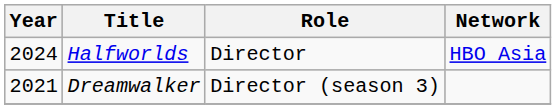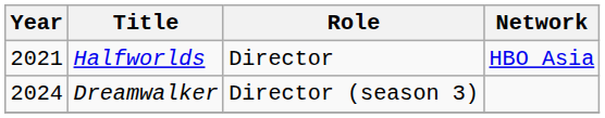Halfworlds | Year: 2024 -> 2021
Dreamwalker | Year: 2021 -> 2024
